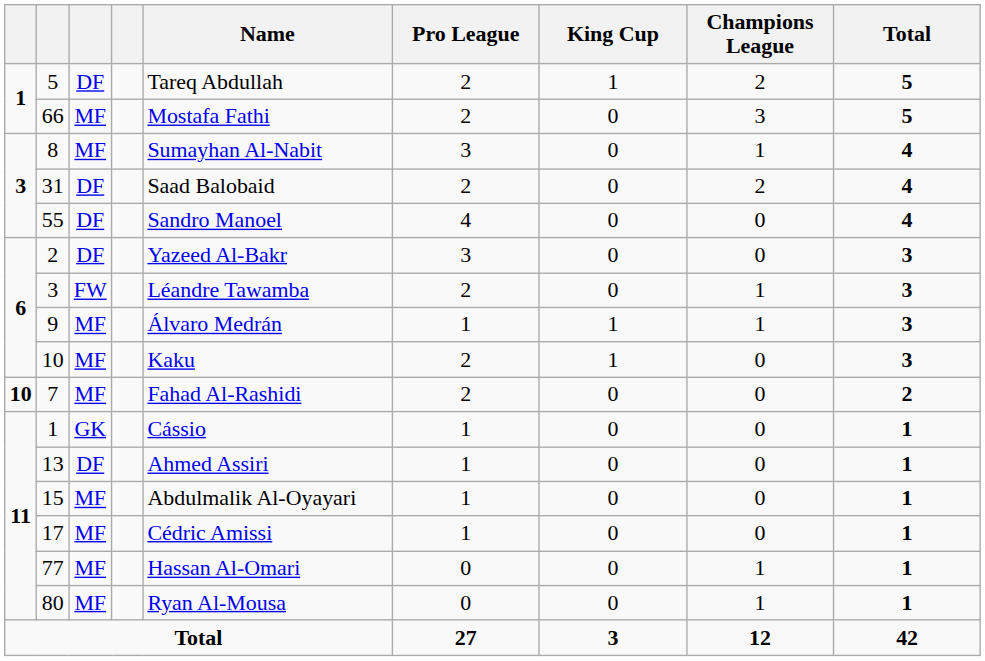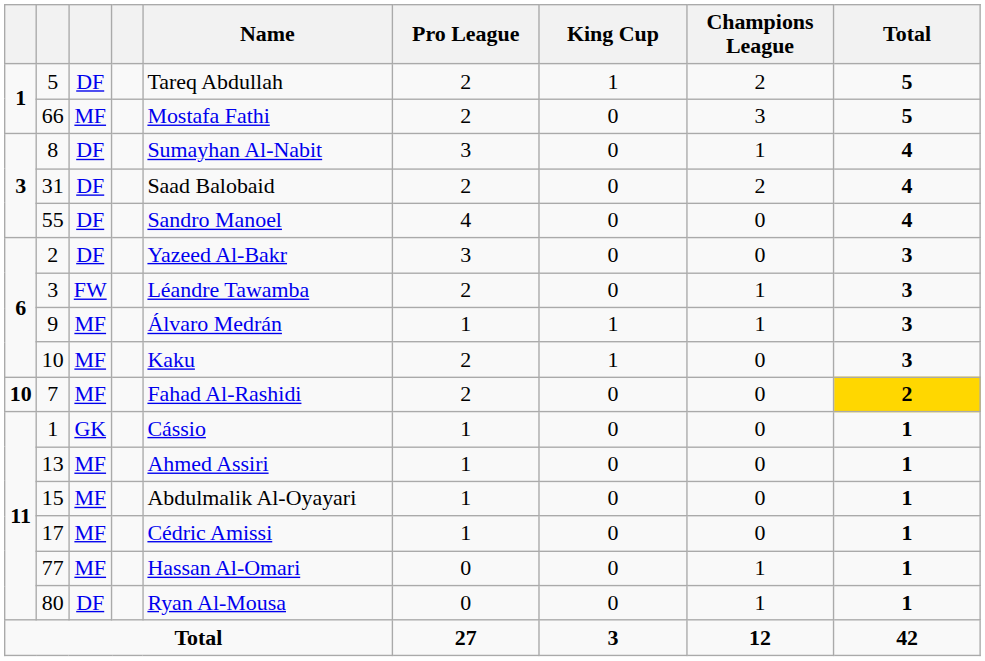8 | column 3: MF -> DF
7 | Total: no background -> gold background
13 | column 3: DF -> MF
80 | column 3: MF -> DF
